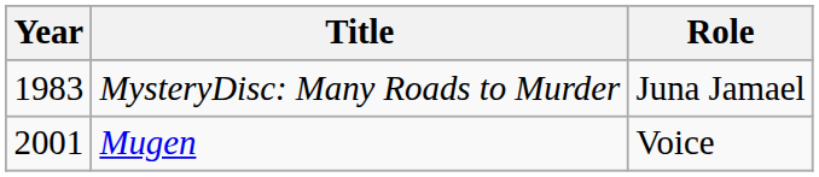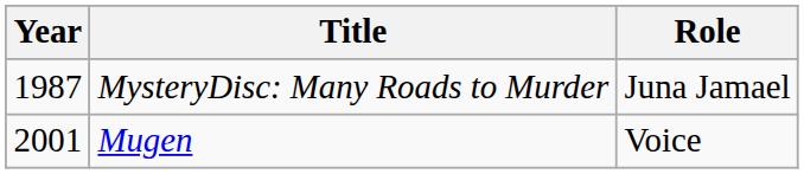MysteryDisc: Many Roads to Murder | Year: 1983 -> 1987
